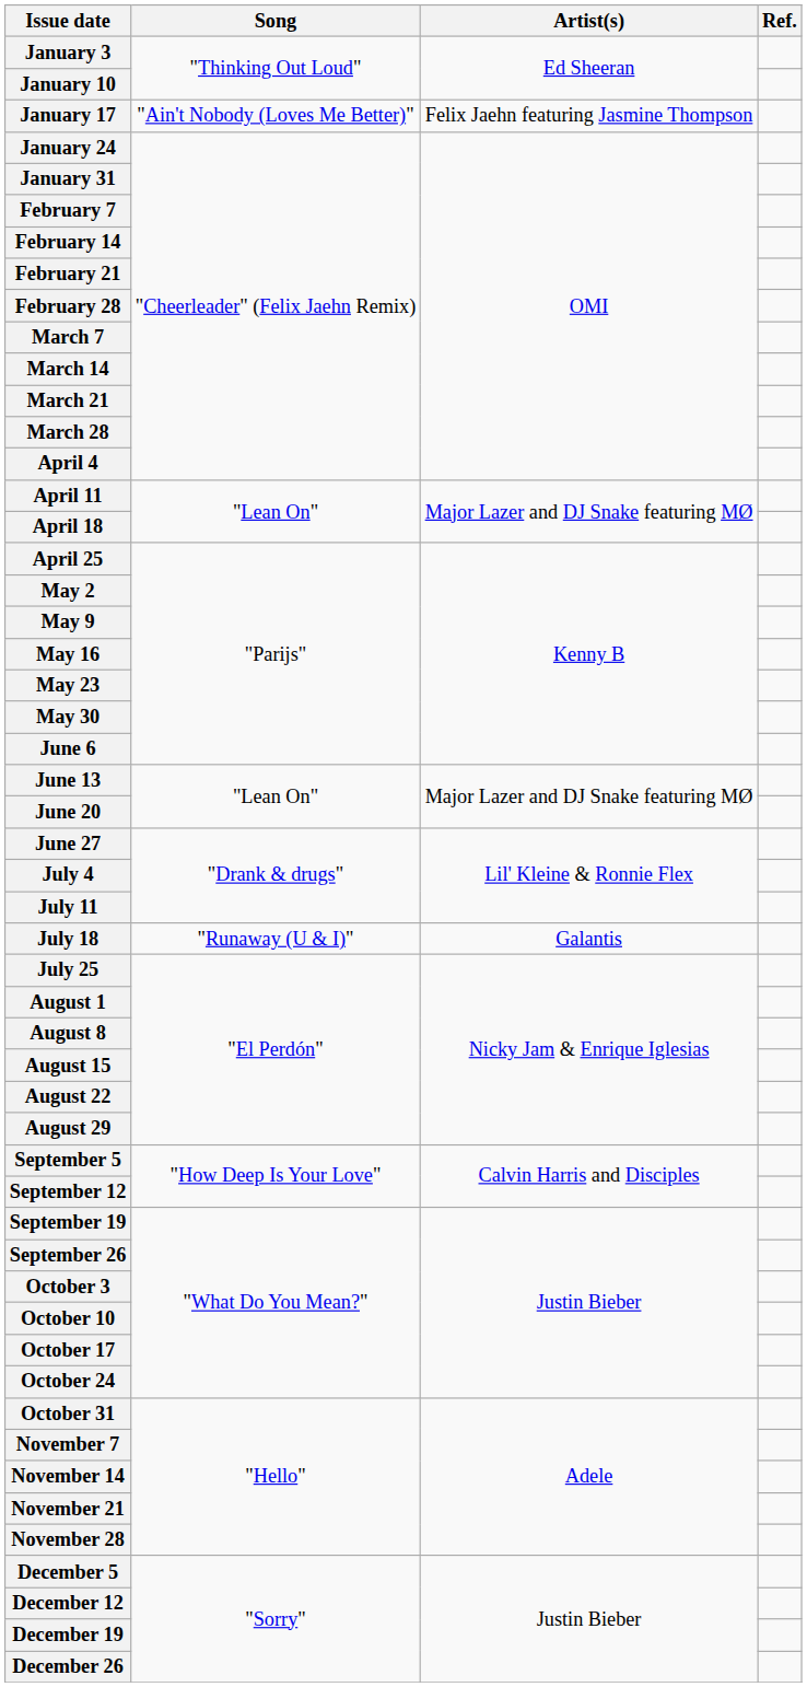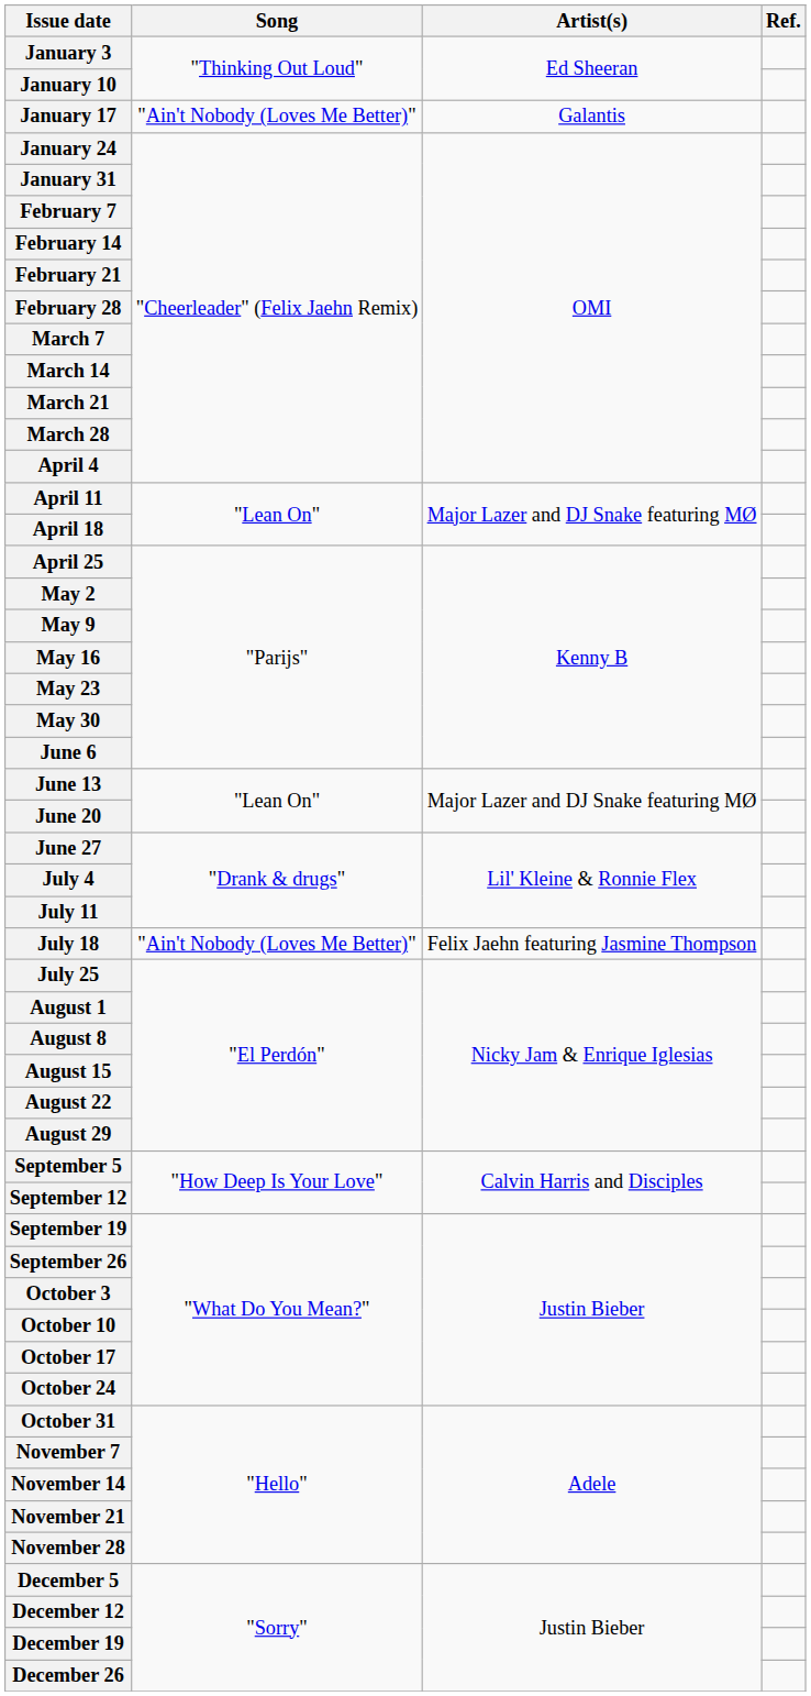January 17 | Artist(s): Felix Jaehn featuring Jasmine Thompson -> Galantis
July 18 | Song: "Runaway (U & I)" -> "Ain't Nobody (Loves Me Better)"
July 18 | Artist(s): Galantis -> Felix Jaehn featuring Jasmine Thompson
